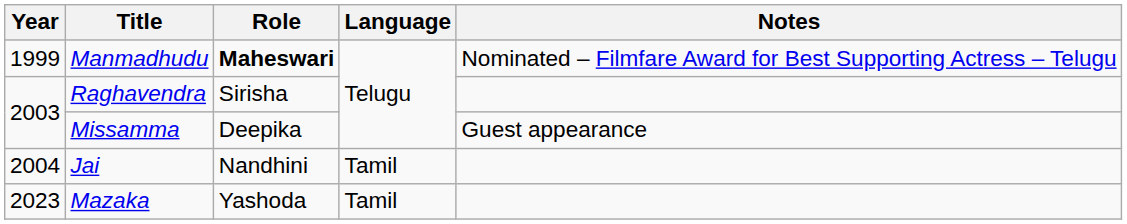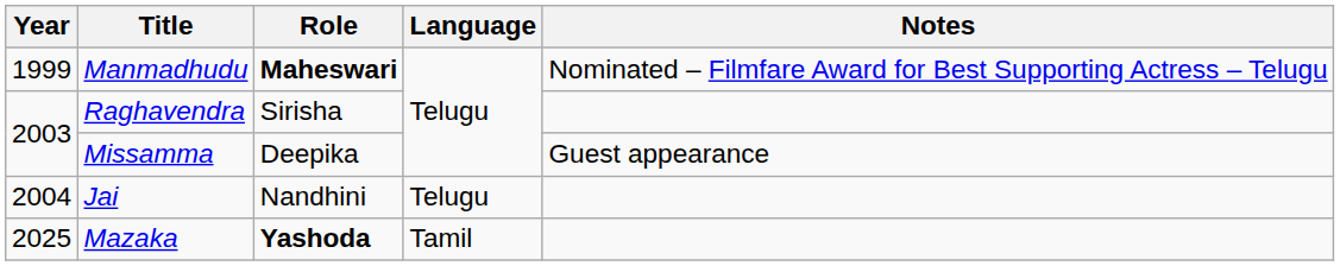Jai | Language: Tamil -> Telugu
Mazaka | Year: 2023 -> 2025
Mazaka | Role: normal -> bold
